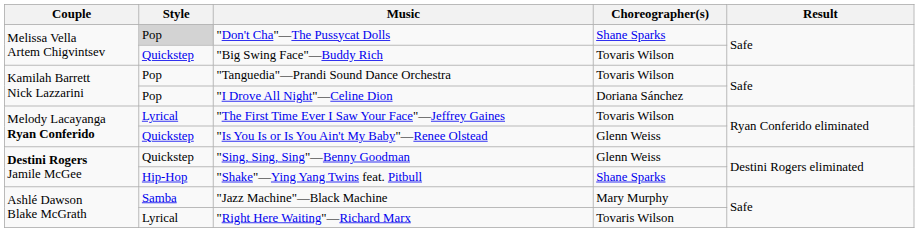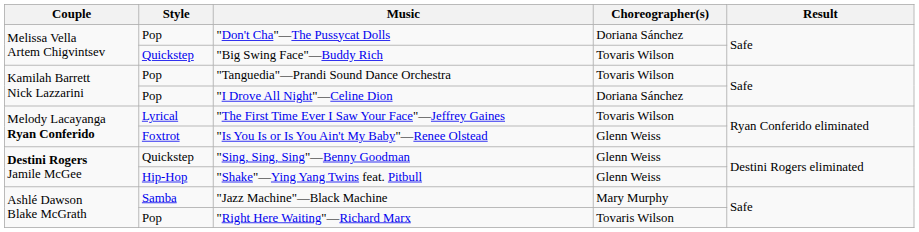"Don't Cha"—The Pussycat Dolls | Style: lightgrey background -> no background
"Don't Cha"—The Pussycat Dolls | Choreographer(s): Shane Sparks -> Doriana Sánchez
"Is You Is or Is You Ain't My Baby"—Renee Olstead | Style: Quickstep -> Foxtrot
"Shake"—Ying Yang Twins feat. Pitbull | Choreographer(s): Shane Sparks -> Glenn Weiss
"Right Here Waiting"—Richard Marx | Style: Lyrical -> Pop
